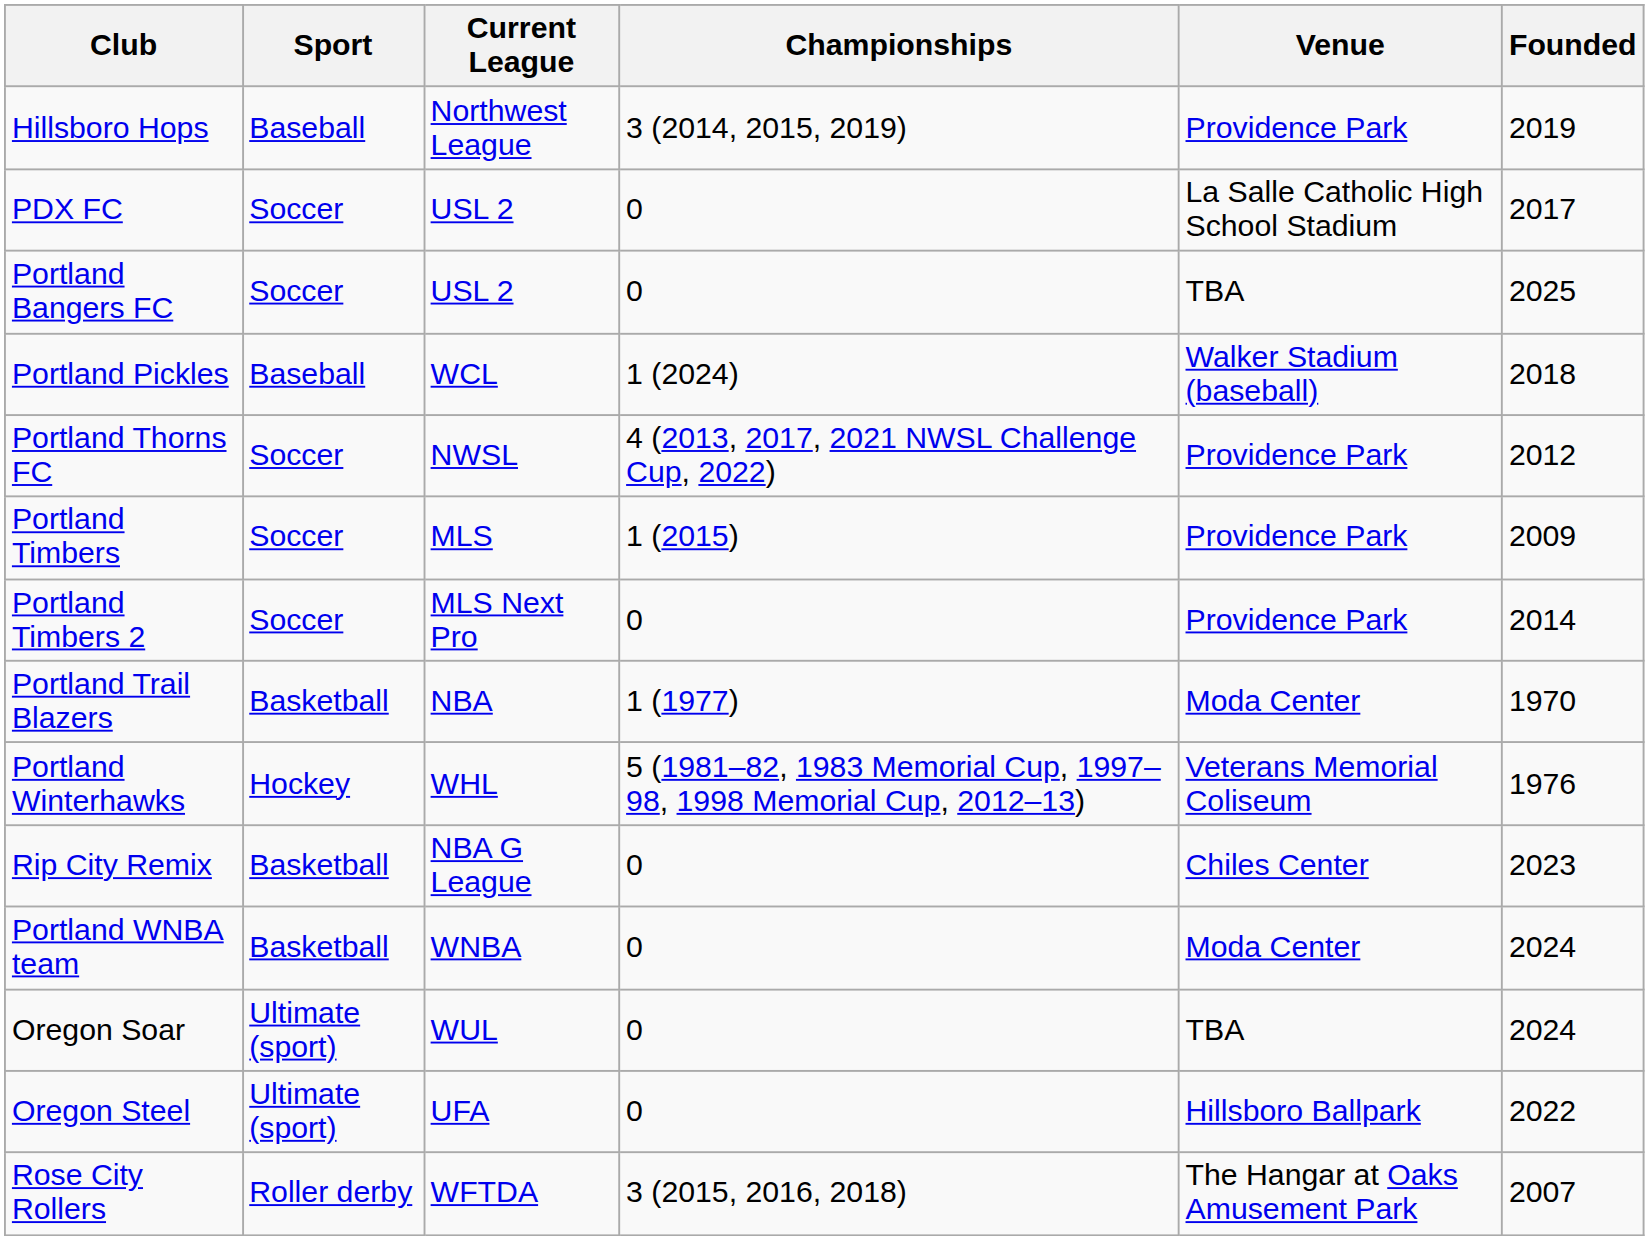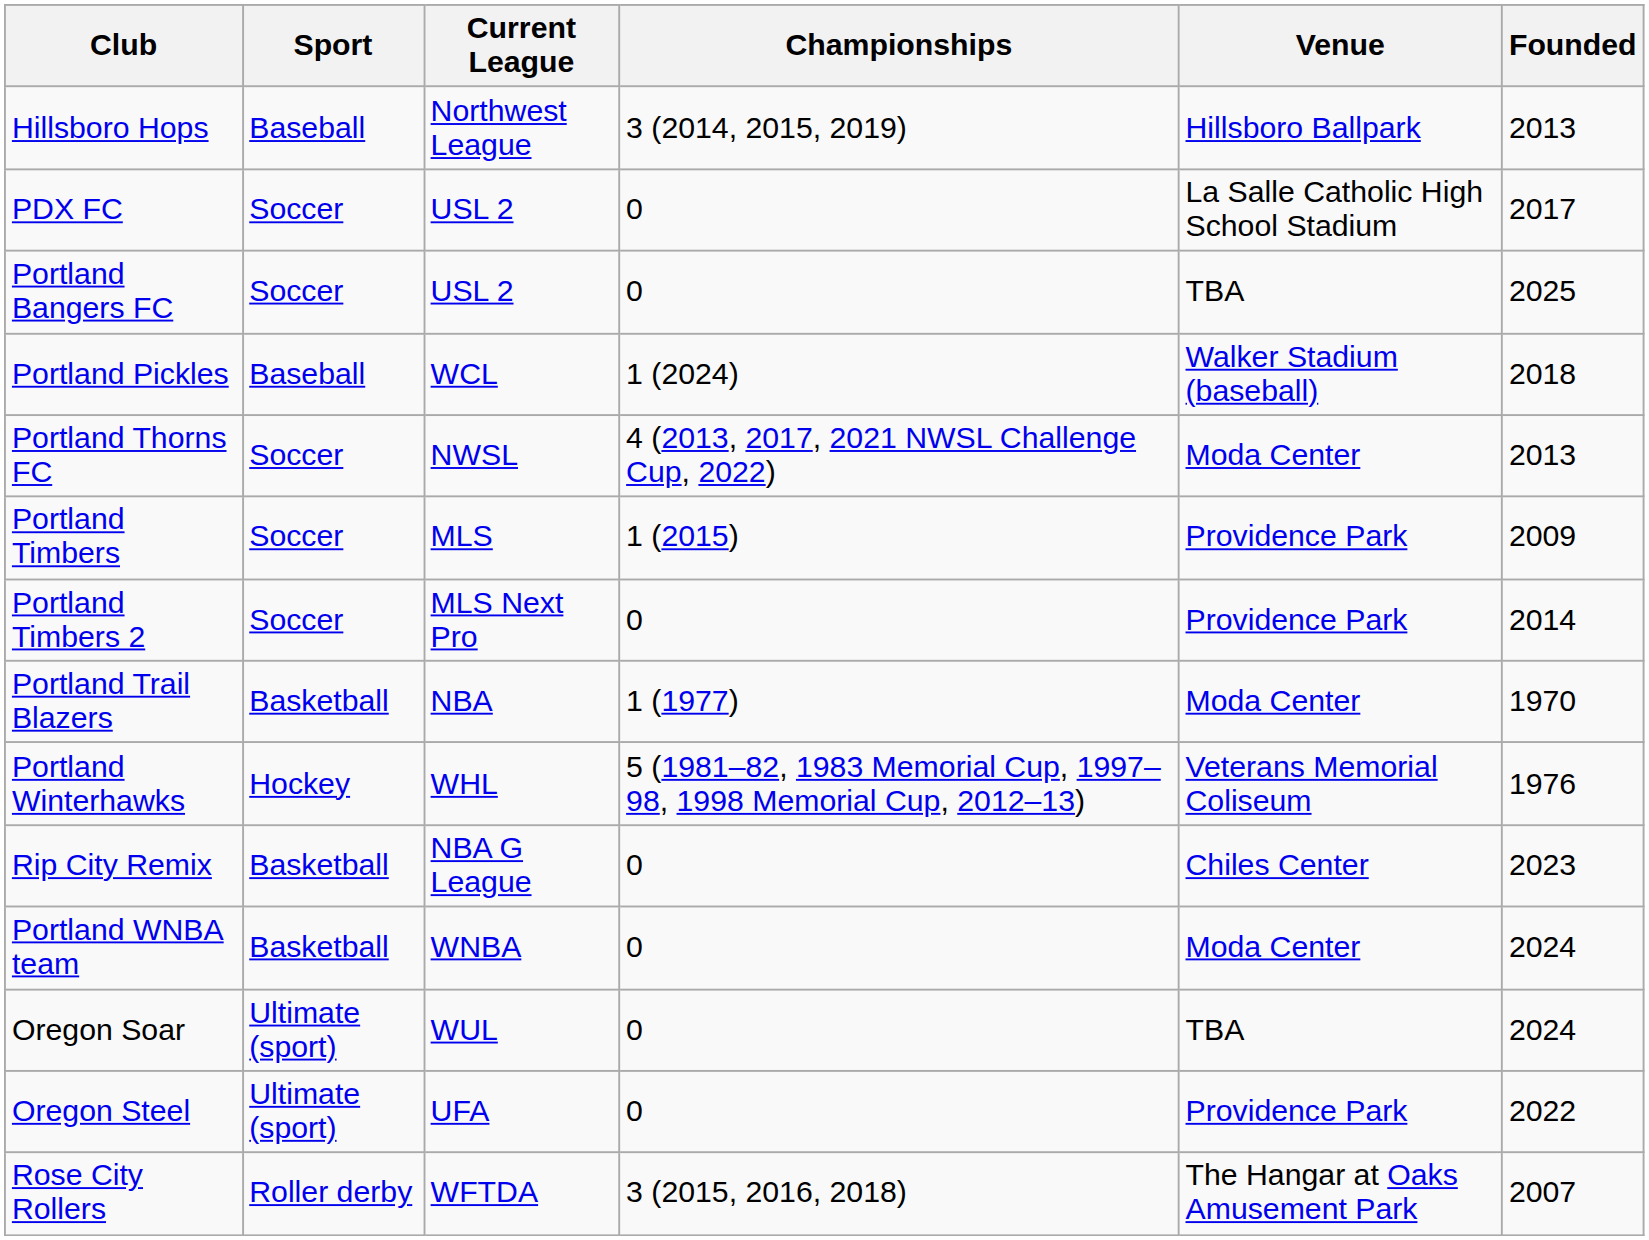Hillsboro Hops | Venue: Providence Park -> Hillsboro Ballpark
Hillsboro Hops | Founded: 2019 -> 2013
Portland Thorns FC | Venue: Providence Park -> Moda Center
Portland Thorns FC | Founded: 2012 -> 2013
Oregon Steel | Venue: Hillsboro Ballpark -> Providence Park
